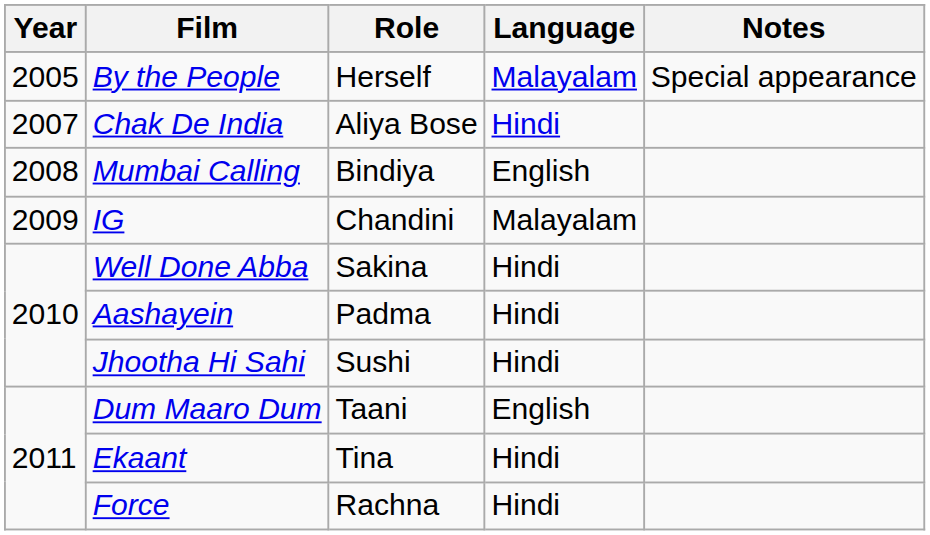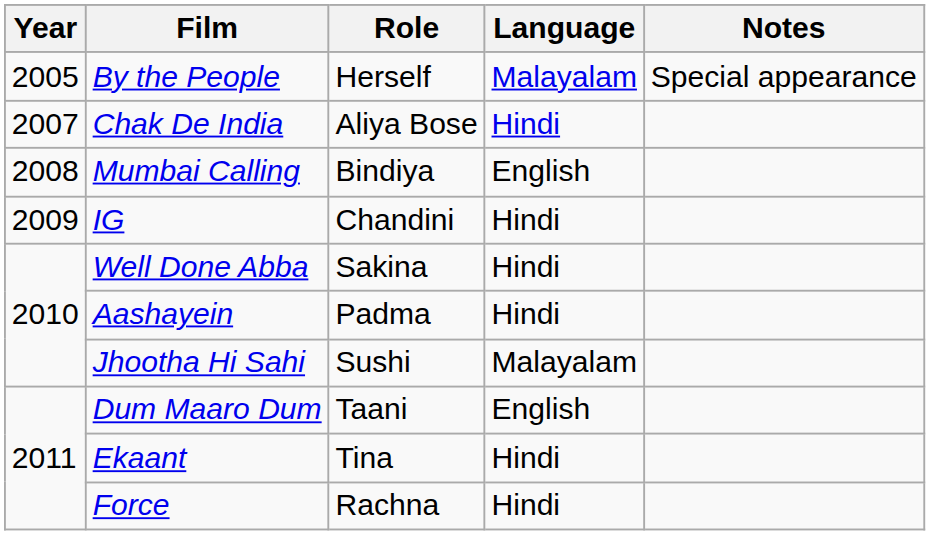IG | Language: Malayalam -> Hindi
Jhootha Hi Sahi | Language: Hindi -> Malayalam
